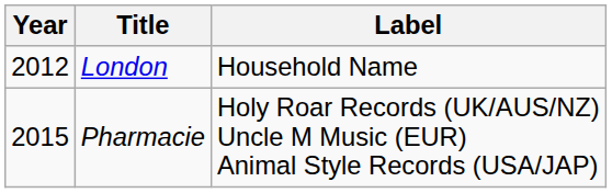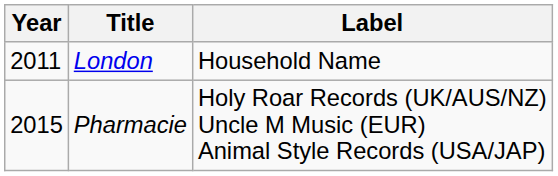London | Year: 2012 -> 2011
